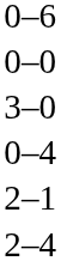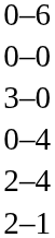rows swapped: 2–1 <-> 2–4
